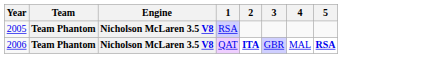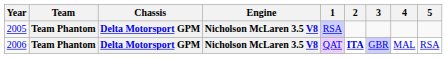+ column: Chassis | Delta Motorsport GPM | Delta Motorsport GPM
2006 | 5: bold -> normal
